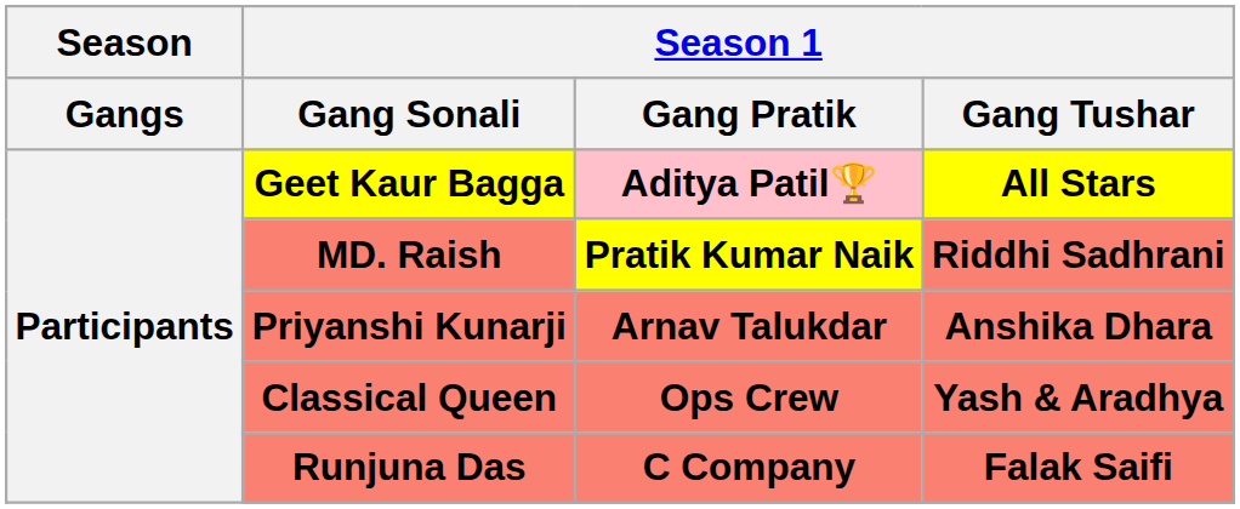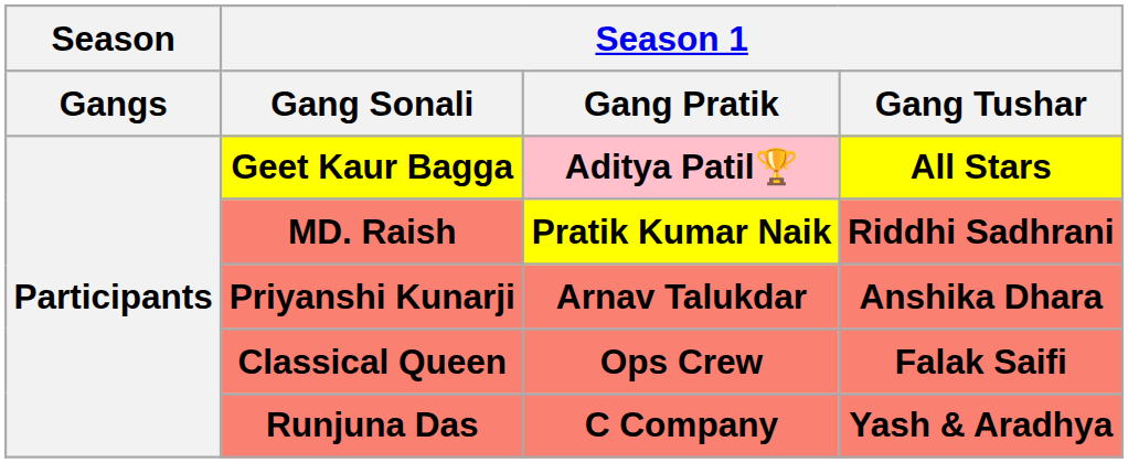Classical Queen | Season 1 / Gang Tushar: Yash & Aradhya -> Falak Saifi
Runjuna Das | Season 1 / Gang Tushar: Falak Saifi -> Yash & Aradhya
